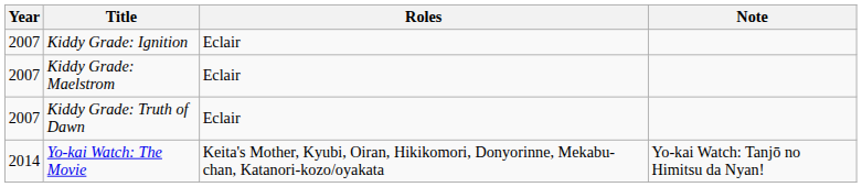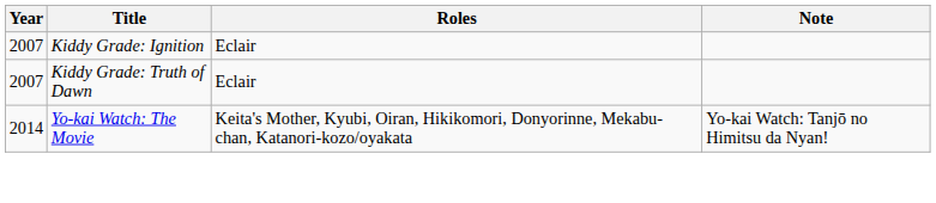- row: 2007 | Kiddy Grade: Maelstrom | Eclair
